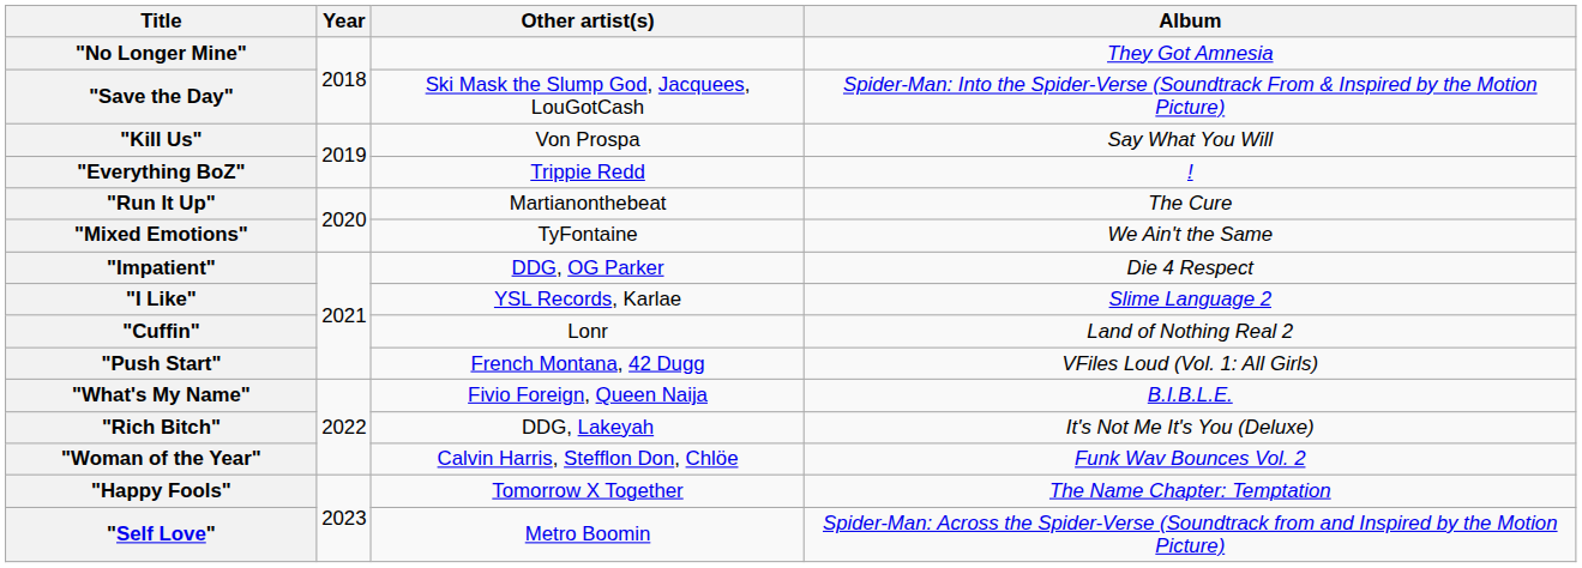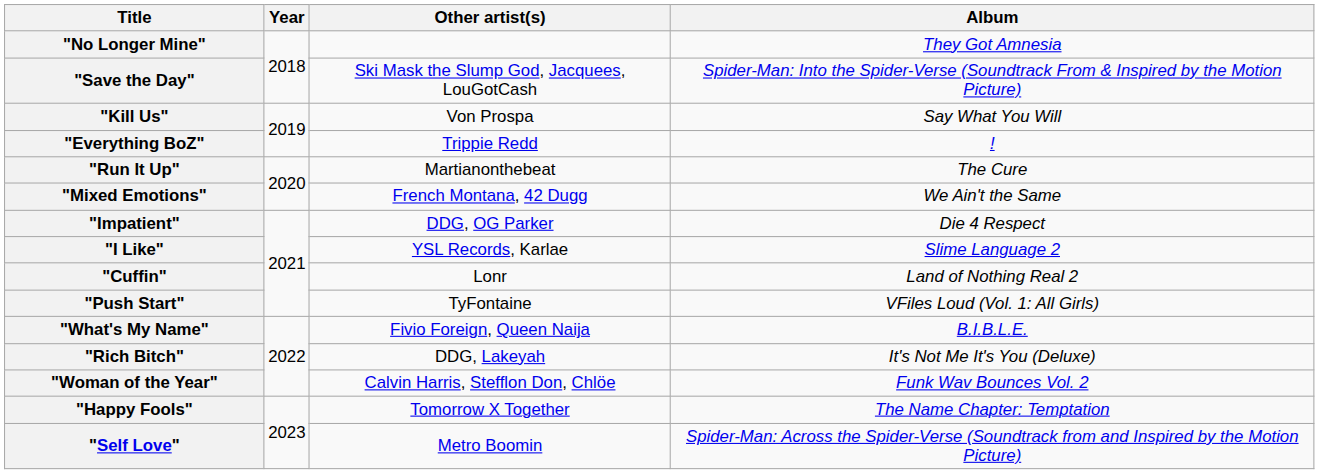"Mixed Emotions" | Other artist(s): TyFontaine -> French Montana, 42 Dugg
"Push Start" | Other artist(s): French Montana, 42 Dugg -> TyFontaine
